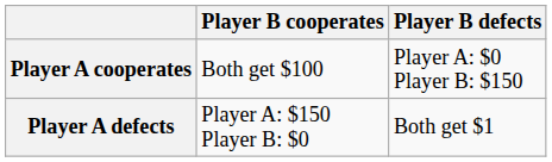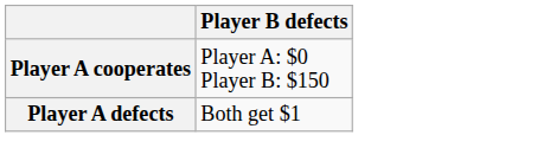- column: Player B cooperates | Both get $100 | Player A: $150 Player B: $0
